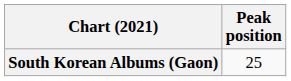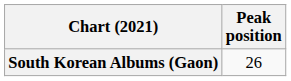South Korean Albums (Gaon) | Peak position: 25 -> 26
